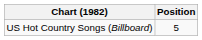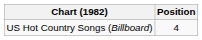US Hot Country Songs (Billboard) | Position: 5 -> 4
